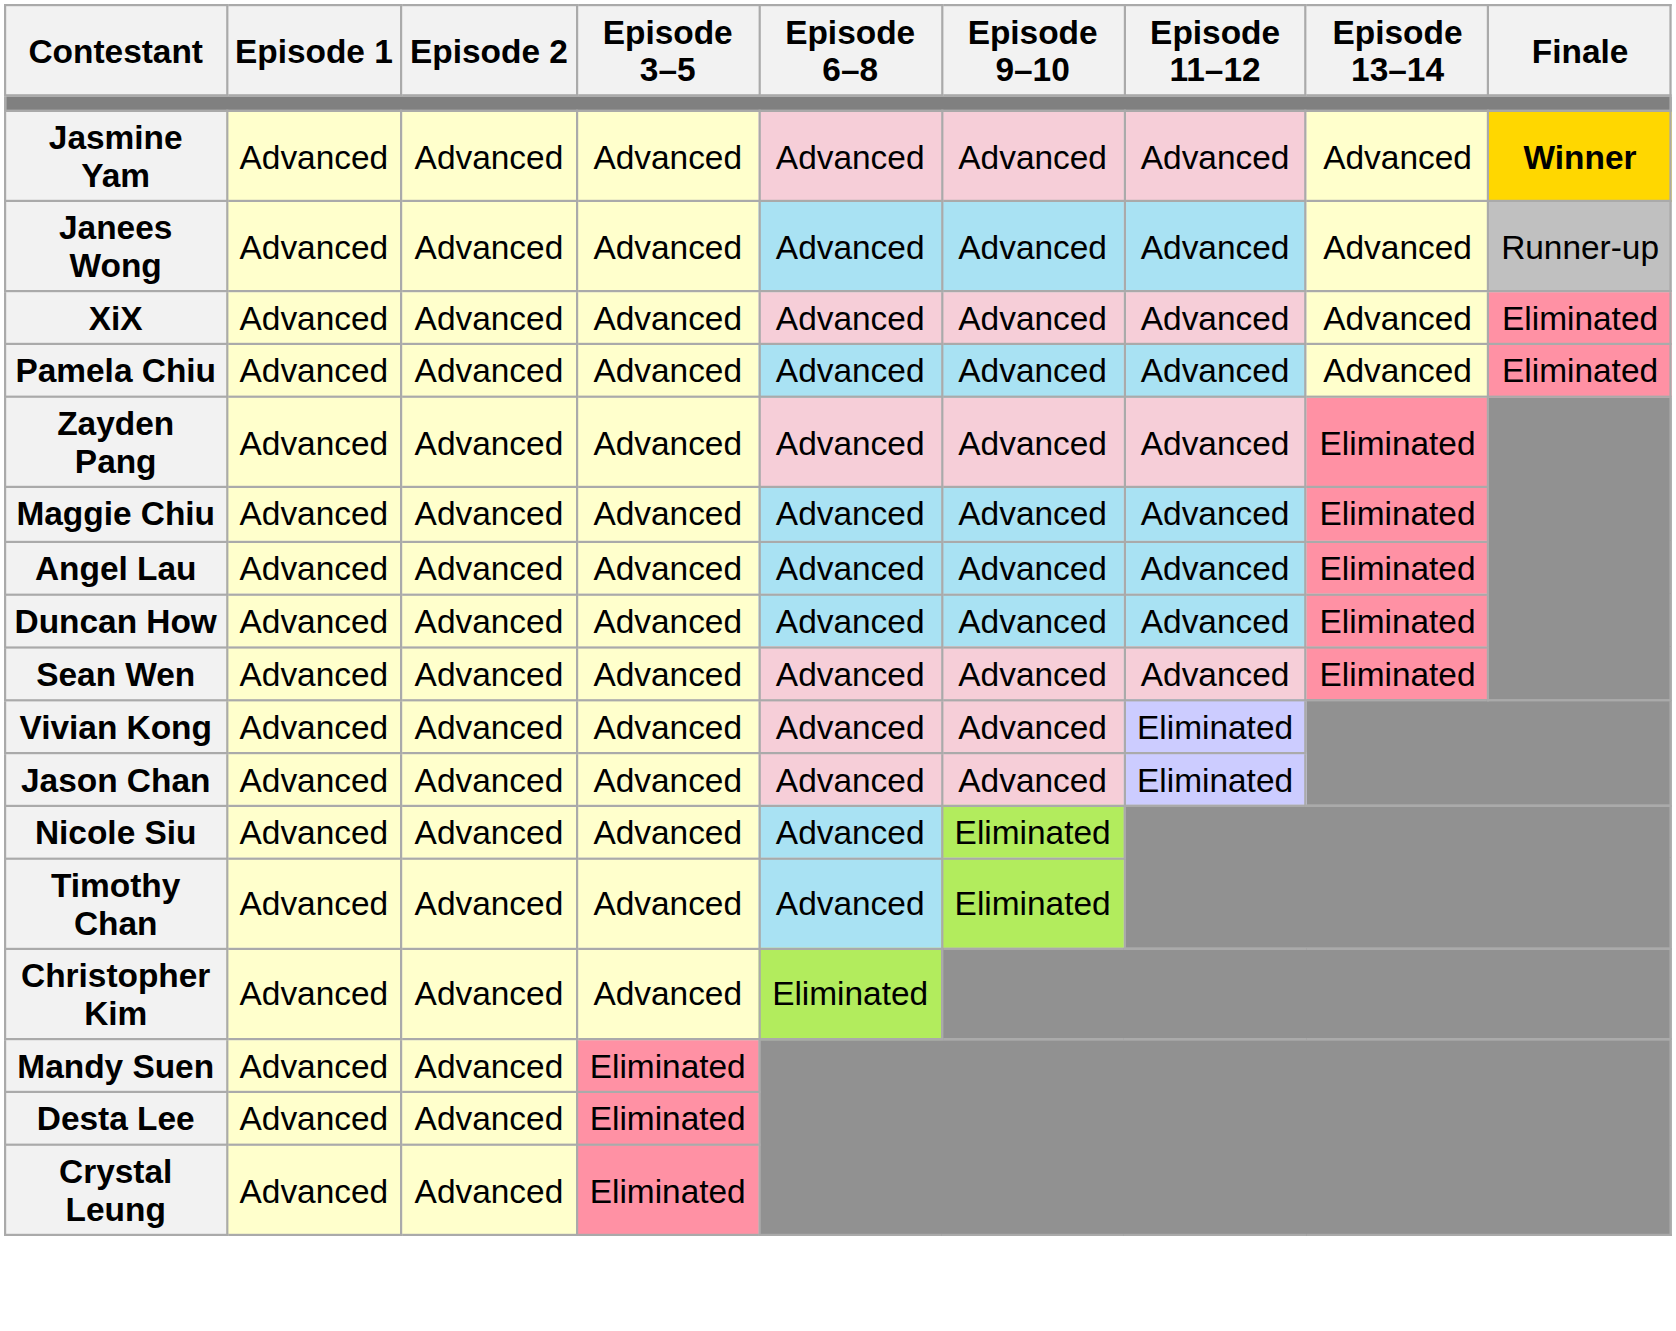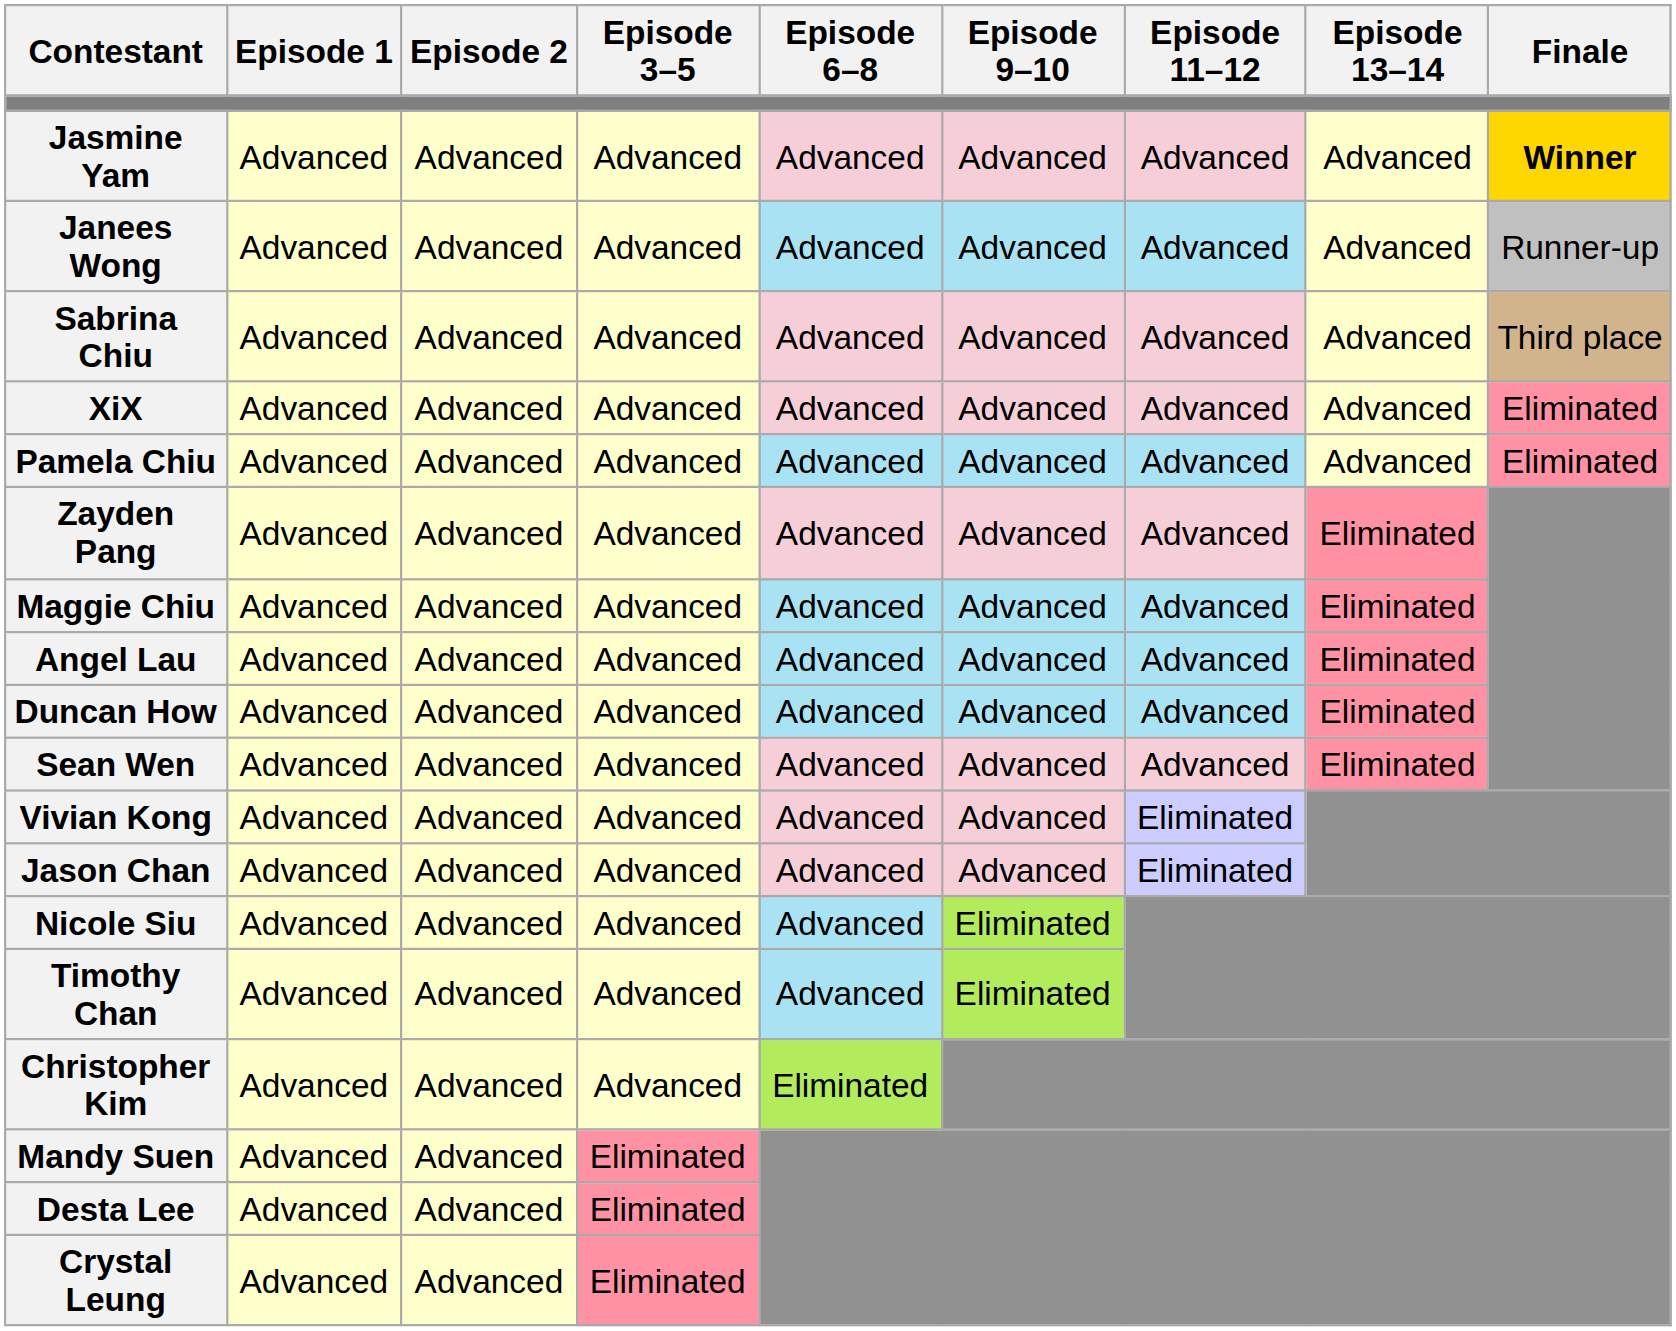+ row: Sabrina Chiu | Advanced | Advanced | Advanced | Advanced | Advanced | Advanced | Advanced | Third place
